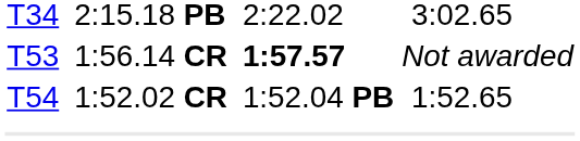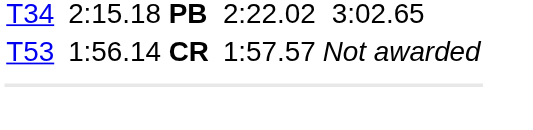T53 | column 5: bold -> normal
- row: T54 | 1:52.02 CR | 1:52.04 PB | 1:52.65
